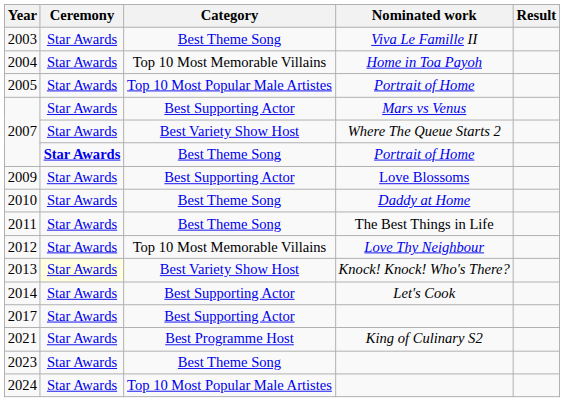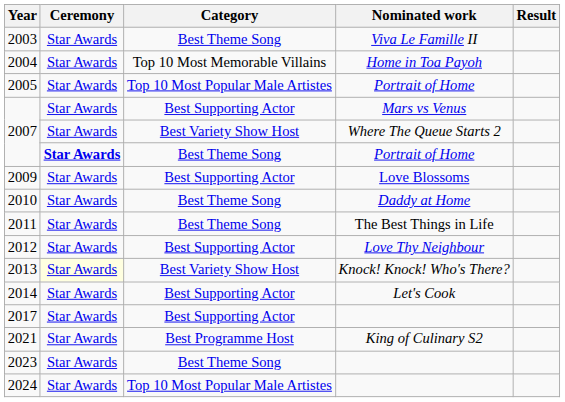2012 | Category: Top 10 Most Memorable Villains -> Best Supporting Actor
